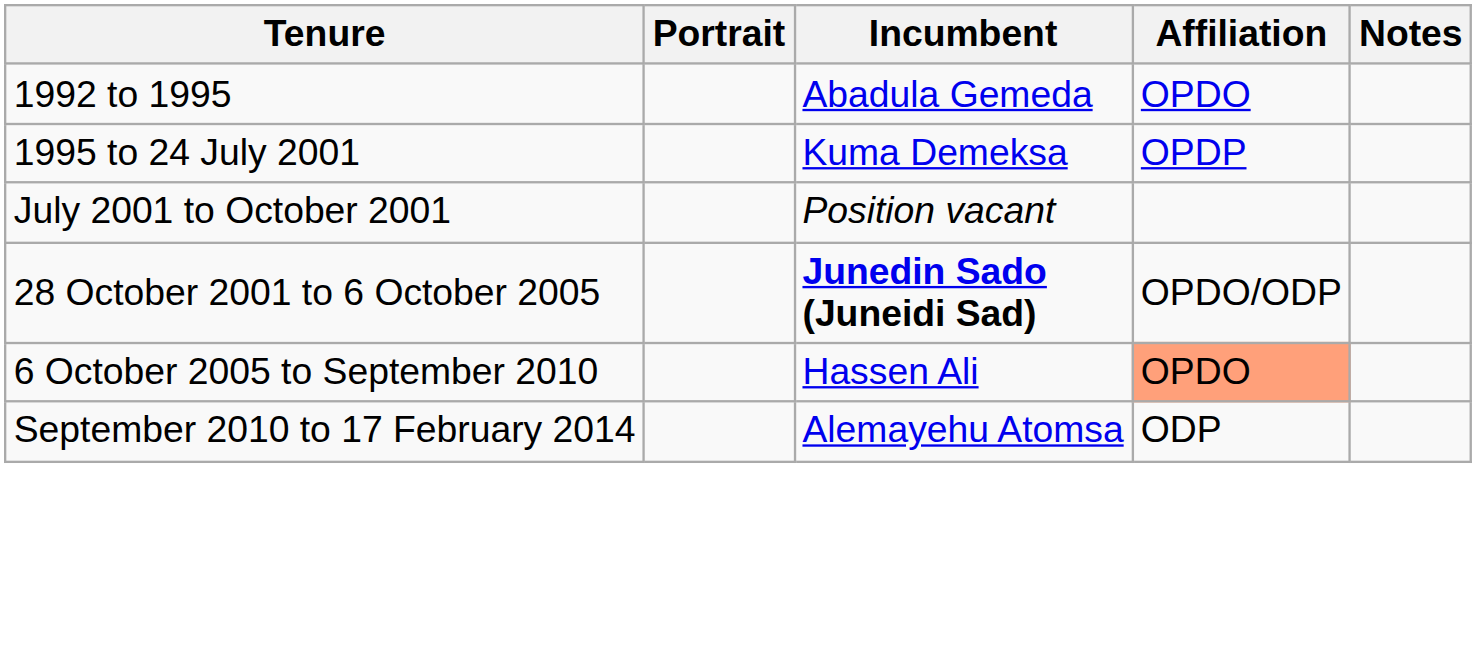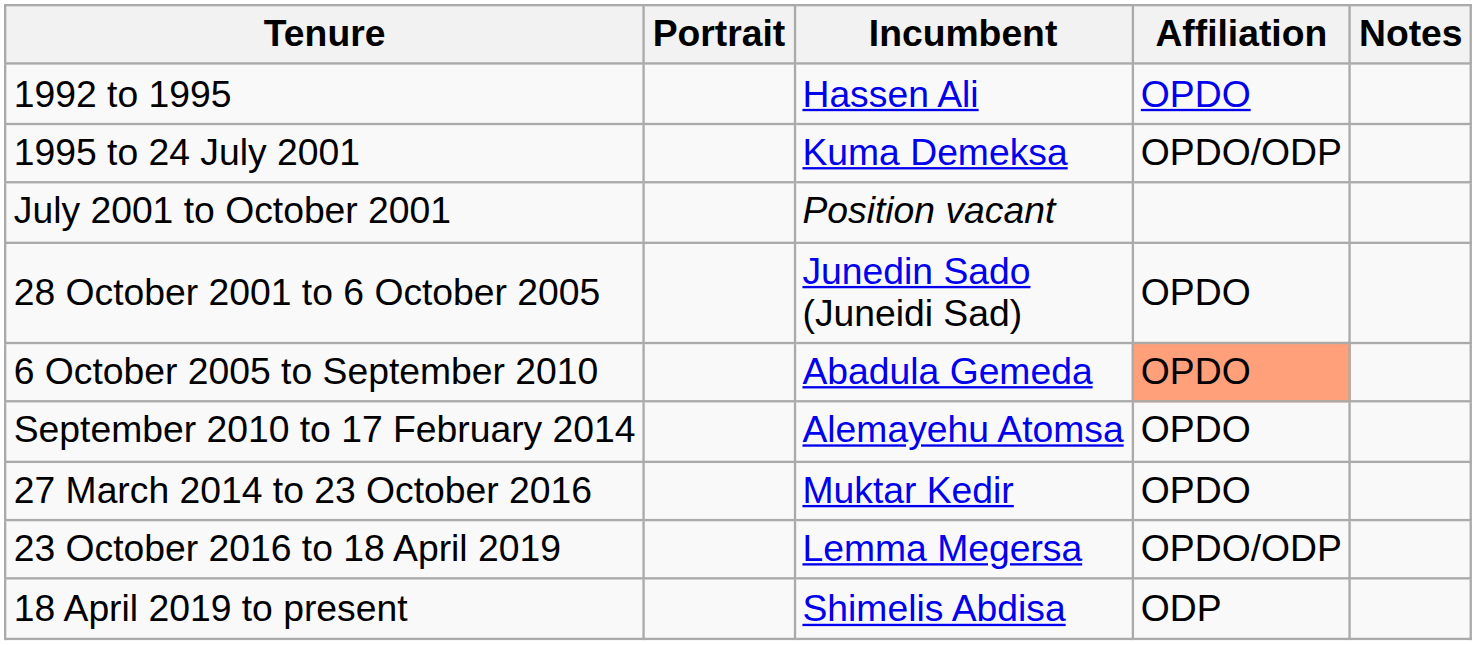1992 to 1995 | Incumbent: Abadula Gemeda -> Hassen Ali
1995 to 24 July 2001 | Affiliation: OPDP -> OPDO/ODP
28 October 2001 to 6 October 2005 | Incumbent: bold -> normal
28 October 2001 to 6 October 2005 | Affiliation: OPDO/ODP -> OPDO
6 October 2005 to September 2010 | Incumbent: Hassen Ali -> Abadula Gemeda
September 2010 to 17 February 2014 | Affiliation: ODP -> OPDO
+ row: 27 March 2014 to 23 October 2016 | Muktar Kedir | OPDO
+ row: 23 October 2016 to 18 April 2019 | Lemma Megersa | OPDO/ODP
+ row: 18 April 2019 to present | Shimelis Abdisa | ODP
